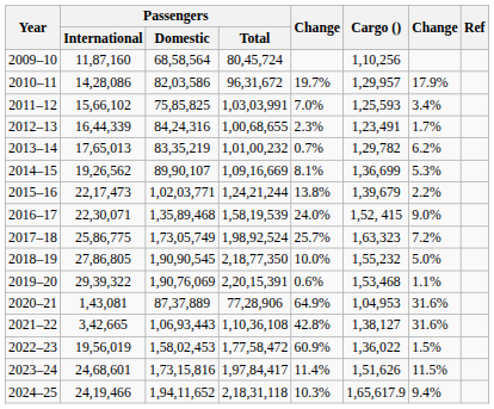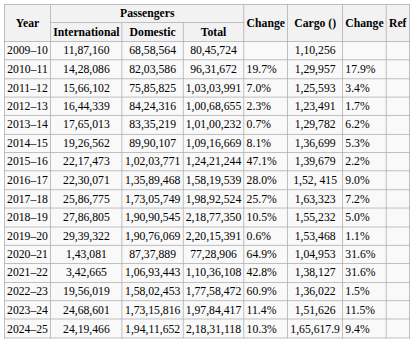2015–16 | column 5: 13.8% -> 47.1%
2016–17 | column 5: 24.0% -> 28.0%
2018–19 | column 5: 10.0% -> 10.5%
